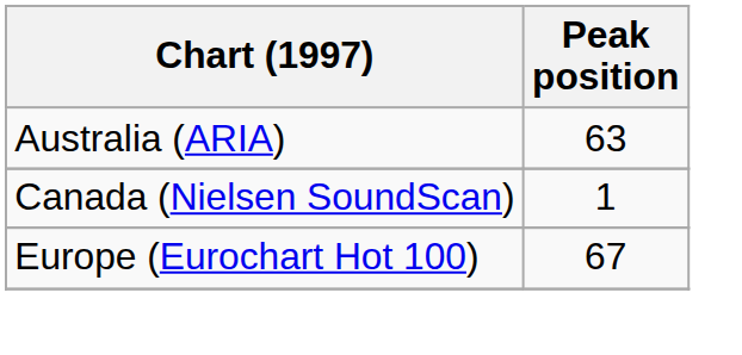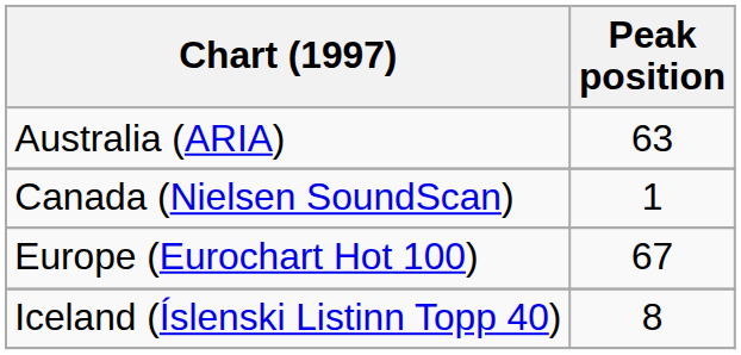+ row: Iceland (Íslenski Listinn Topp 40) | 8
